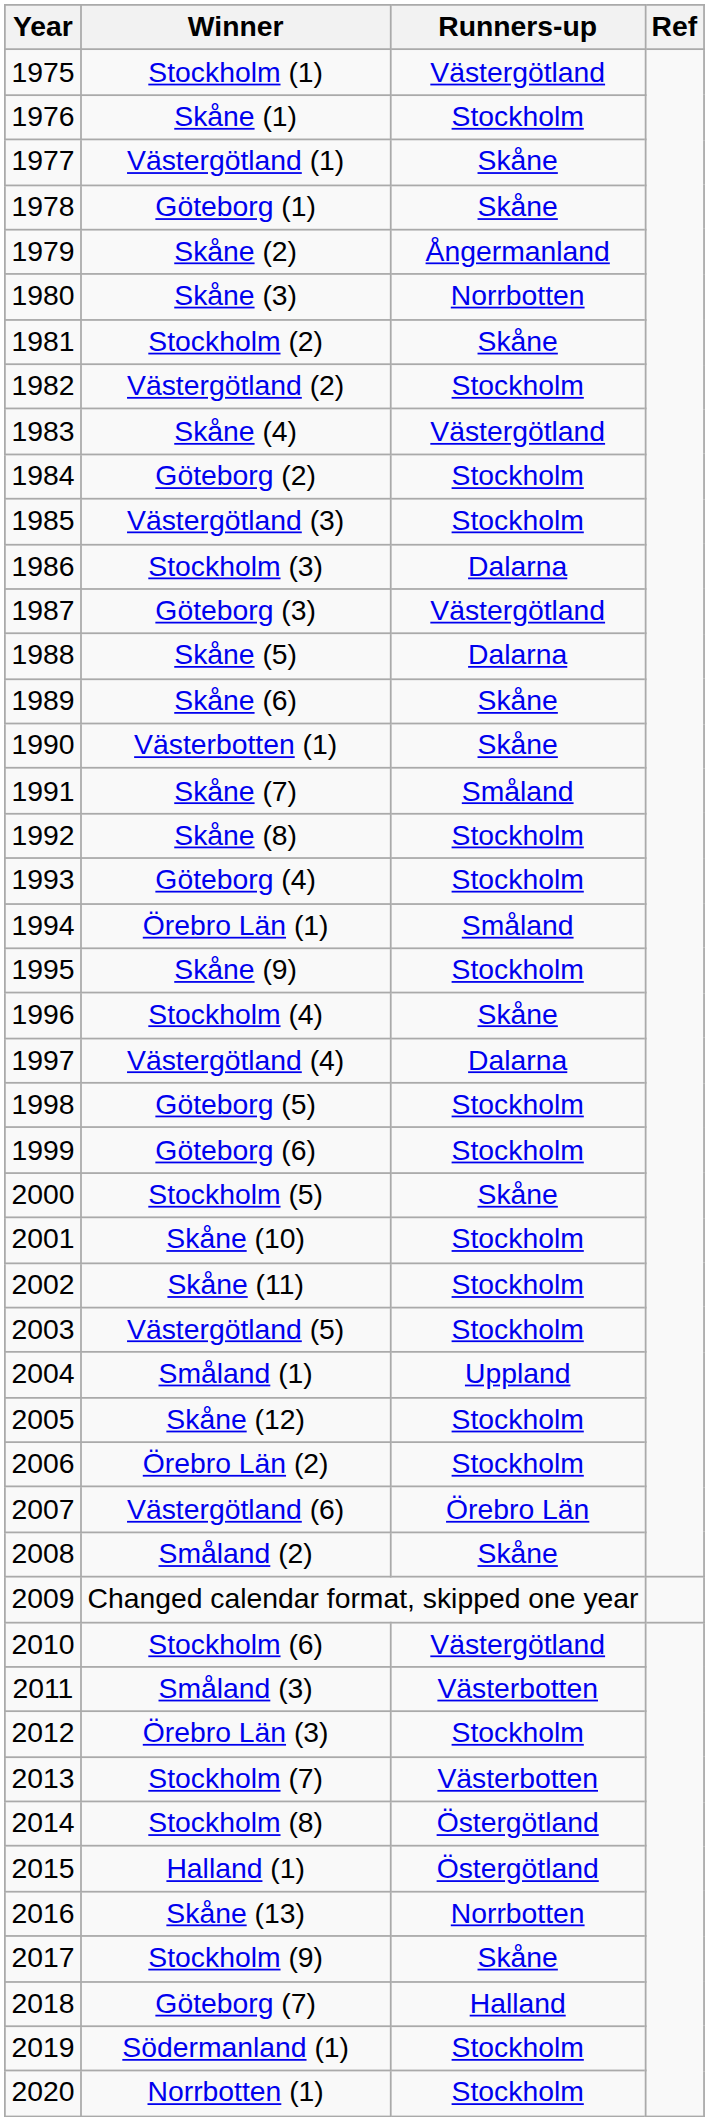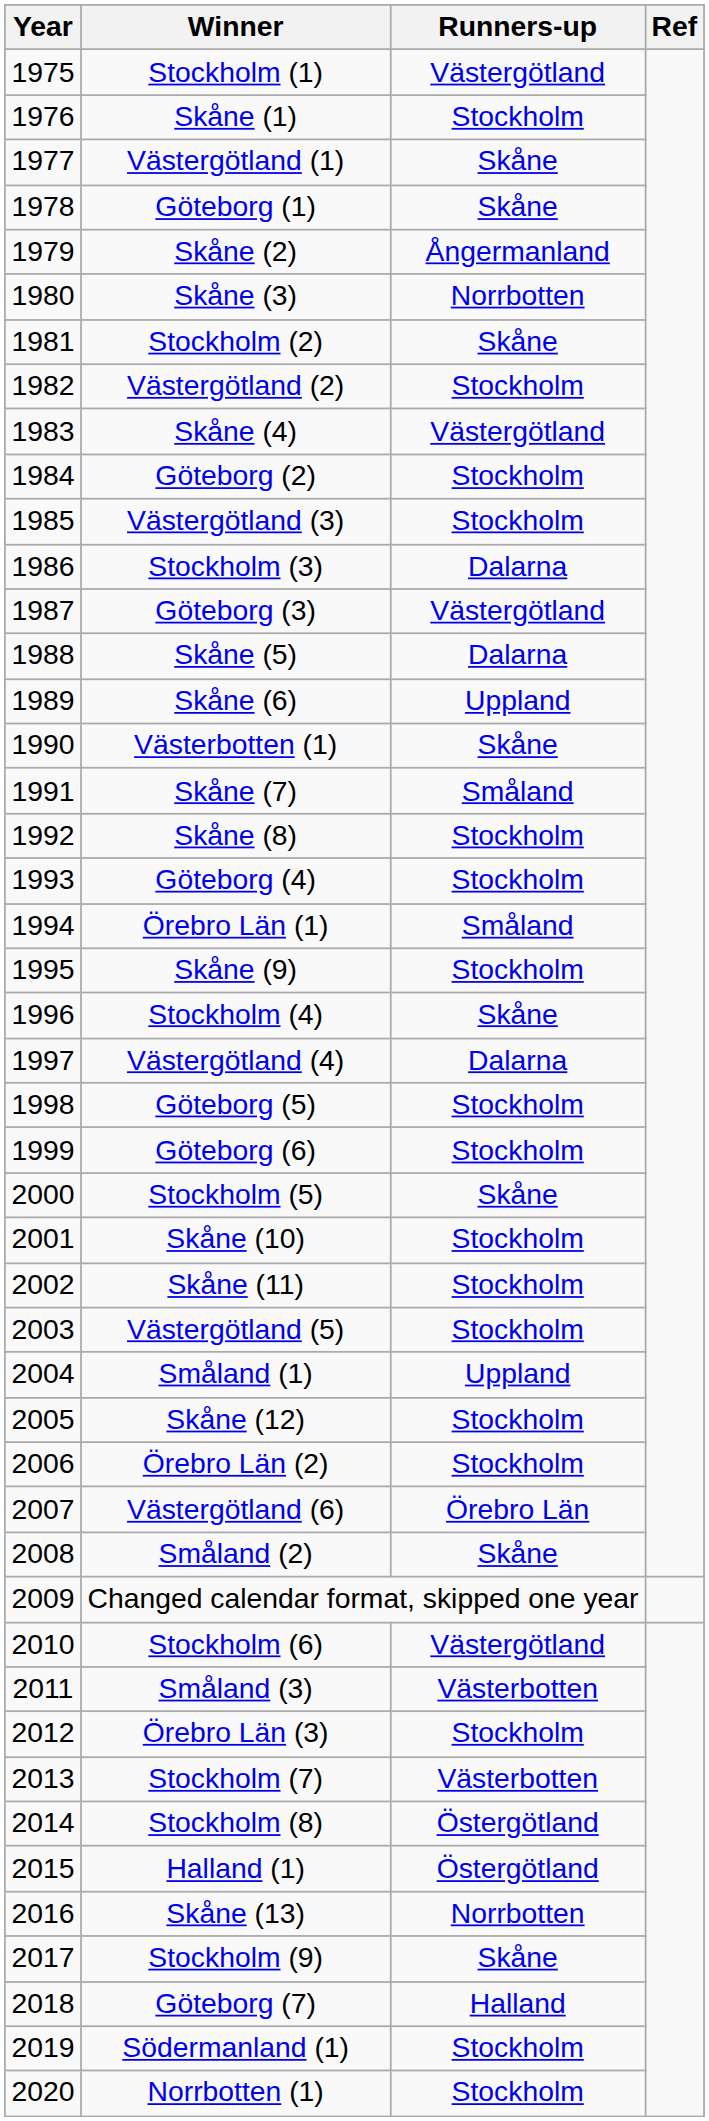Skåne (6) | Runners-up: Skåne -> Uppland
